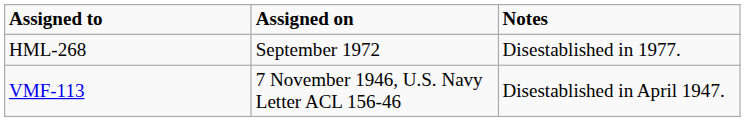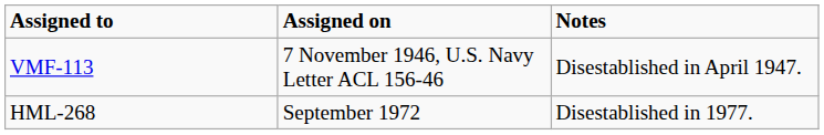rows swapped: VMF-113 <-> HML-268
